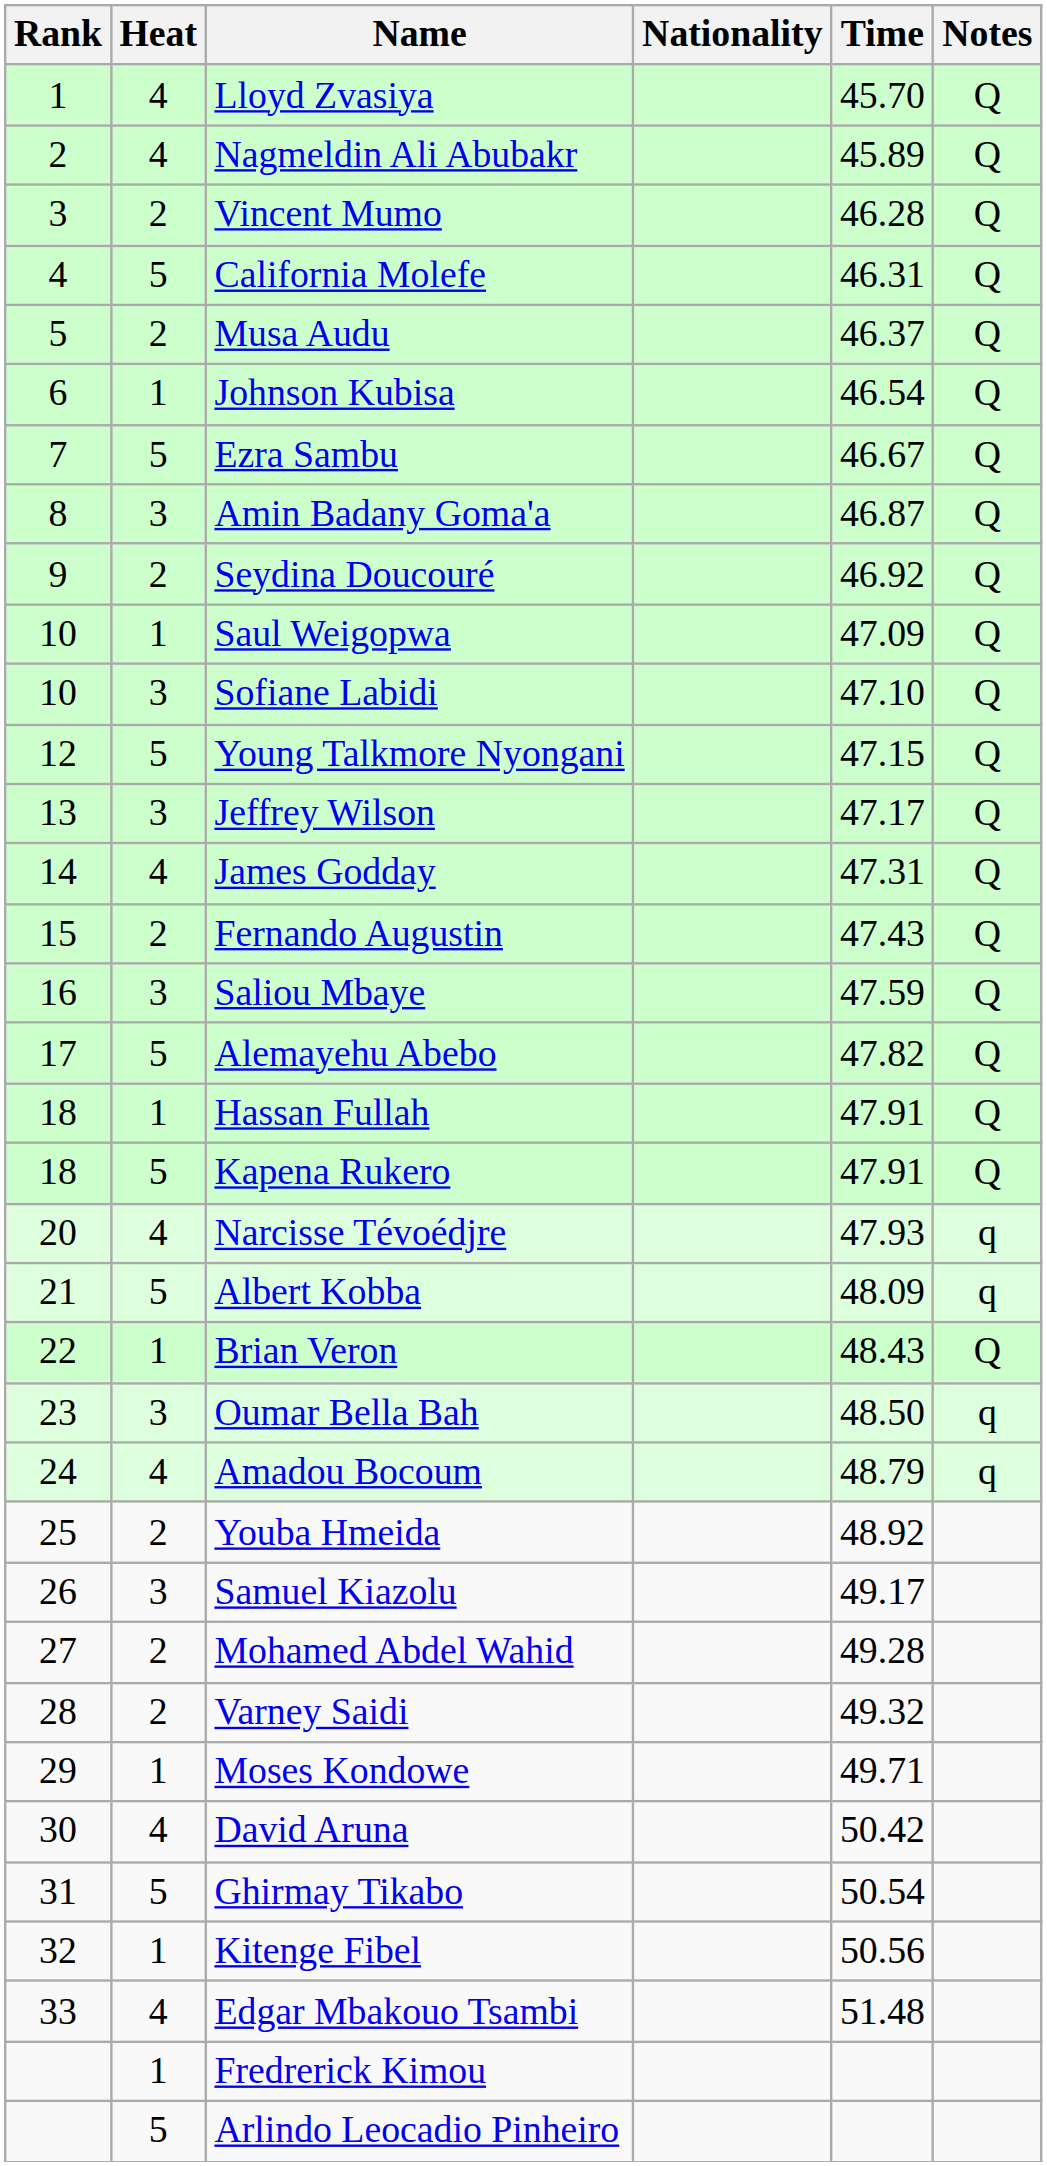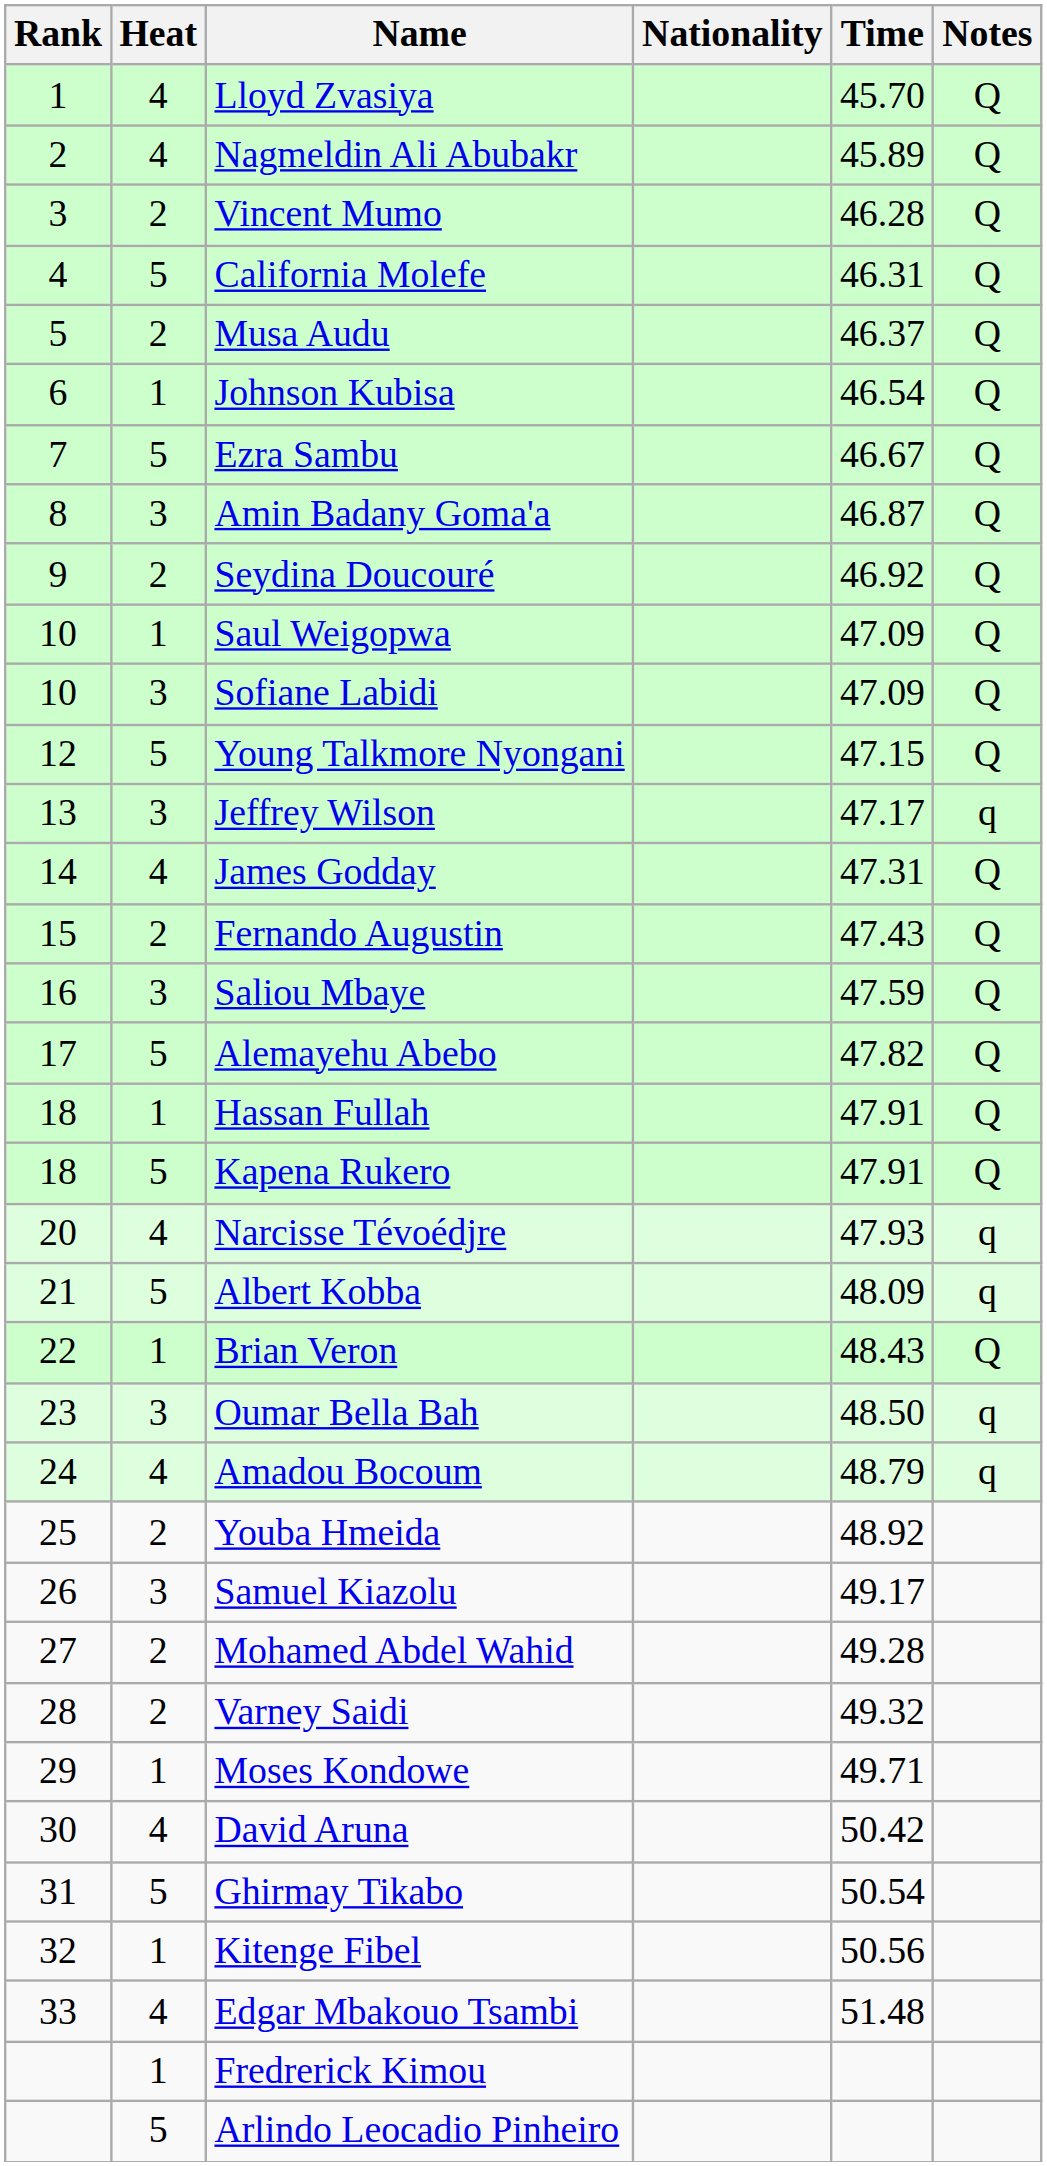Sofiane Labidi | Time: 47.10 -> 47.09
Jeffrey Wilson | Notes: Q -> q
